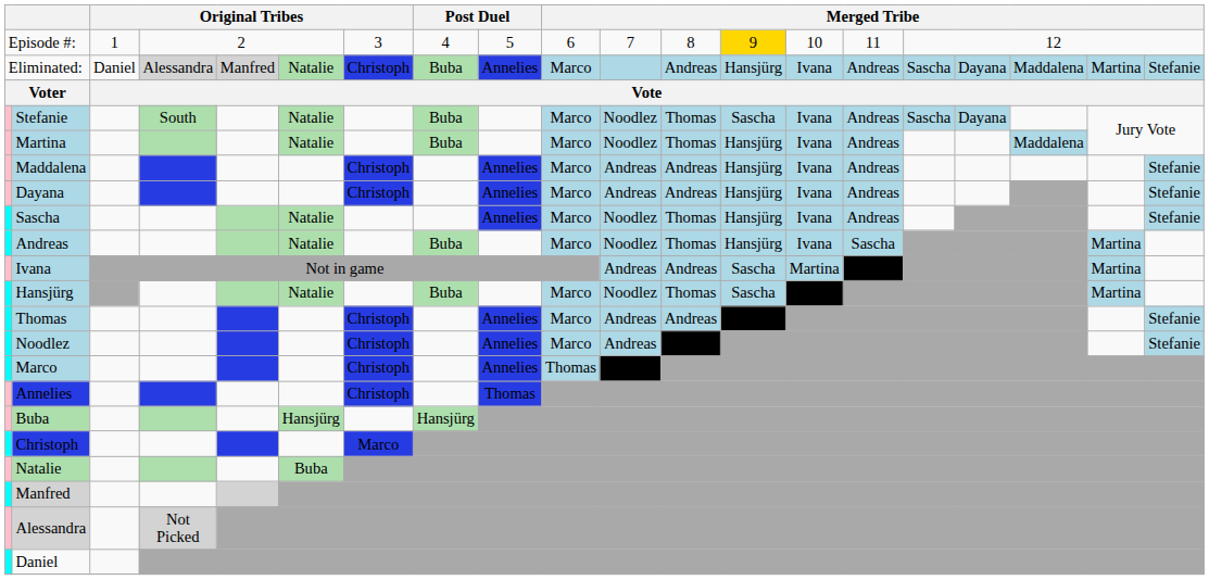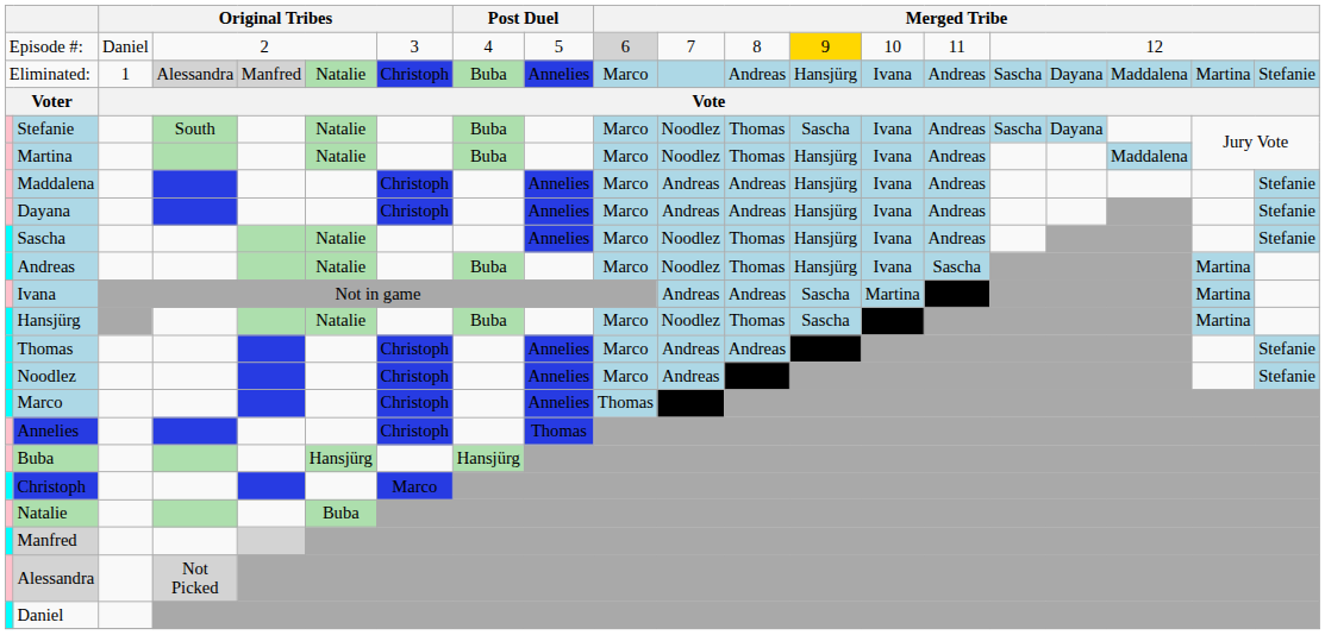Episode #: | column 3: 1 -> Daniel
Episode #: | column 10: no background -> lightgrey background
Eliminated: | column 3: Daniel -> 1
